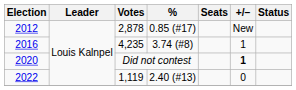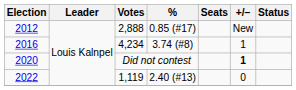2012 | Votes: 2,878 -> 2,888
2016 | Votes: 4,235 -> 4,234
